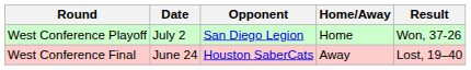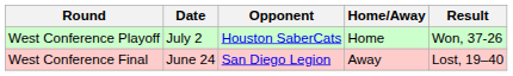West Conference Playoff | Opponent: San Diego Legion -> Houston SaberCats
West Conference Final | Opponent: Houston SaberCats -> San Diego Legion
